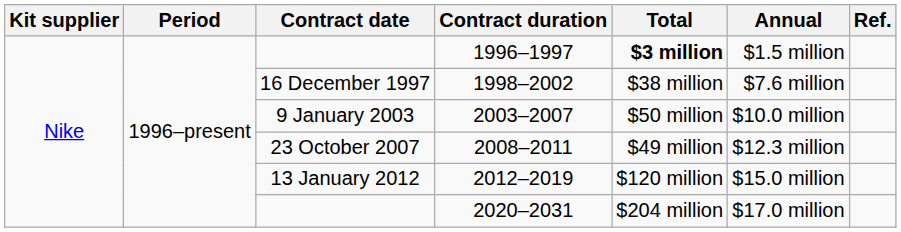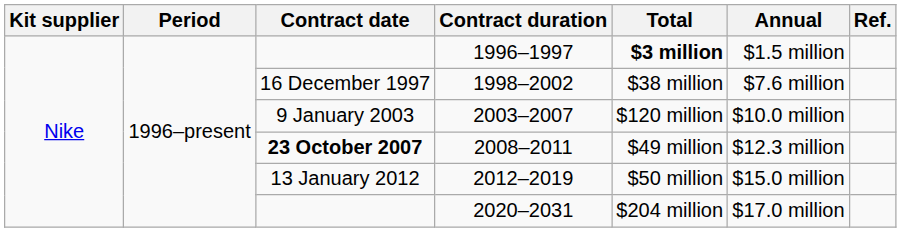2003–2007 | Total: $50 million -> $120 million
2008–2011 | Contract date: normal -> bold
2012–2019 | Total: $120 million -> $50 million
